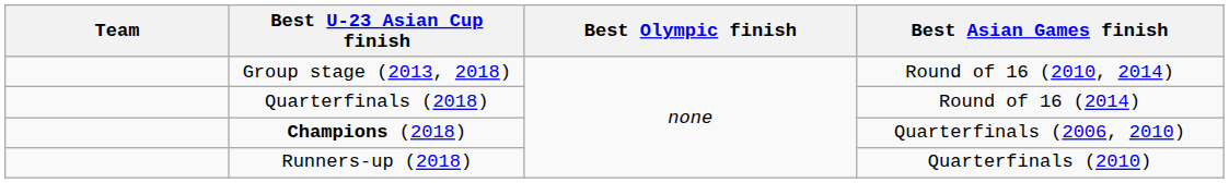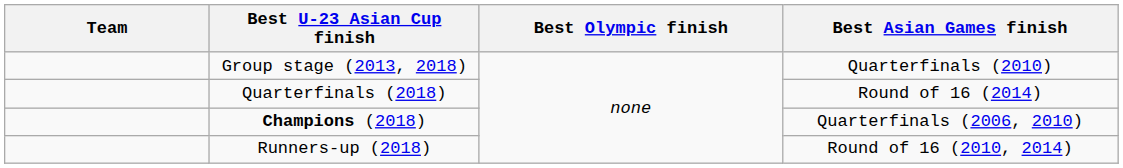Group stage (2013, 2018) | Best Asian Games finish: Round of 16 (2010, 2014) -> Quarterfinals (2010)
Runners-up (2018) | Best Asian Games finish: Quarterfinals (2010) -> Round of 16 (2010, 2014)
